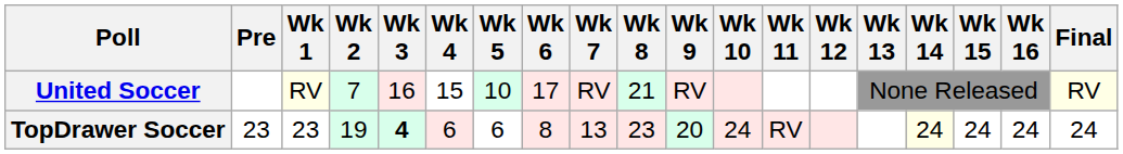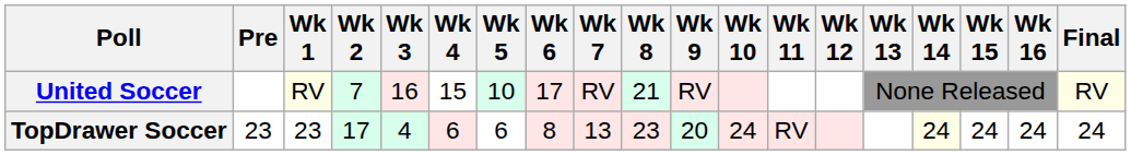TopDrawer Soccer | Wk 2: 19 -> 17
TopDrawer Soccer | Wk 3: bold -> normal
